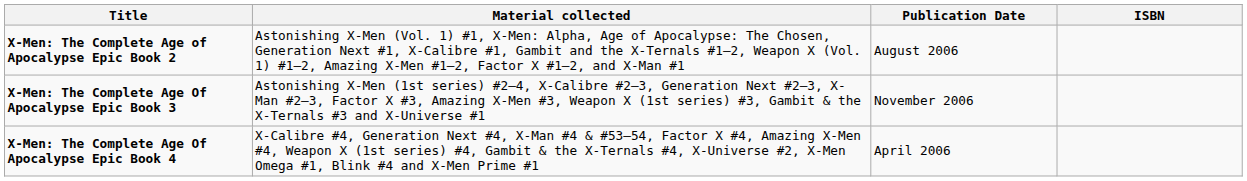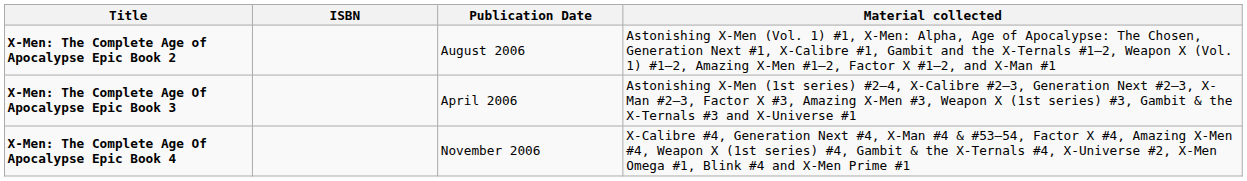columns swapped: Material collected <-> ISBN
X-Men: The Complete Age Of Apocalypse Epic Book 3 | Publication Date: November 2006 -> April 2006
X-Men: The Complete Age Of Apocalypse Epic Book 4 | Publication Date: April 2006 -> November 2006
